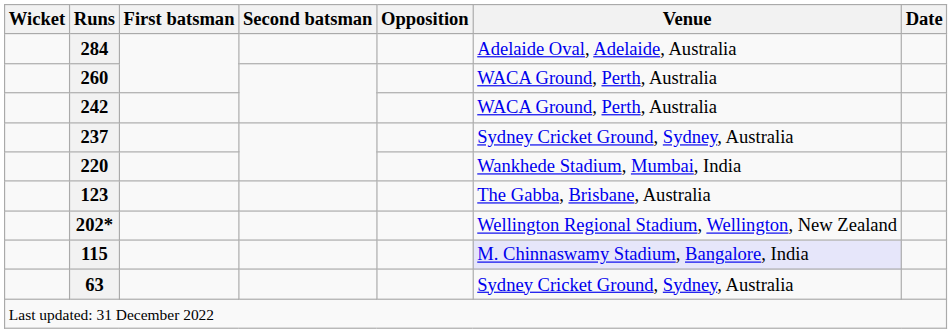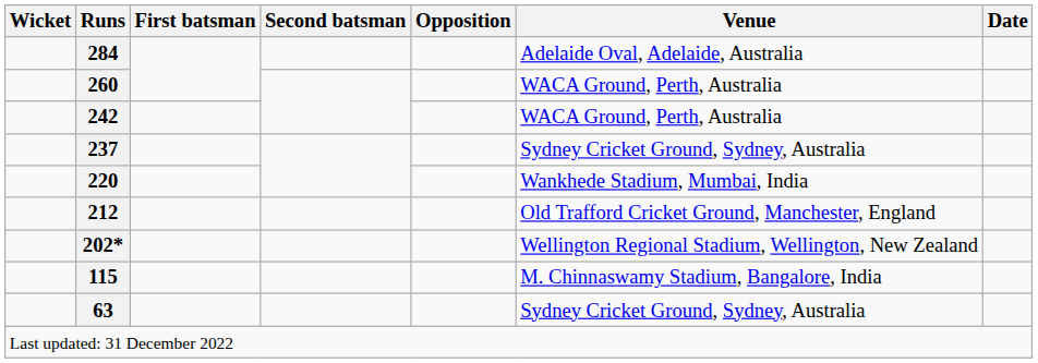+ row: 212 | Old Trafford Cricket Ground, Manchester, England
- row: 123 | The Gabba, Brisbane, Australia
115 | Venue: lavender background -> no background
